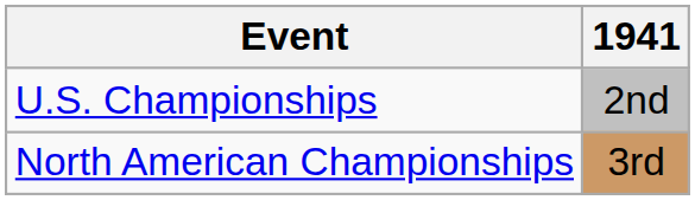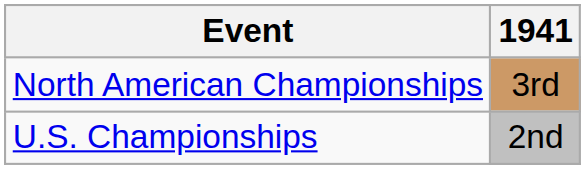rows swapped: North American Championships <-> U.S. Championships
